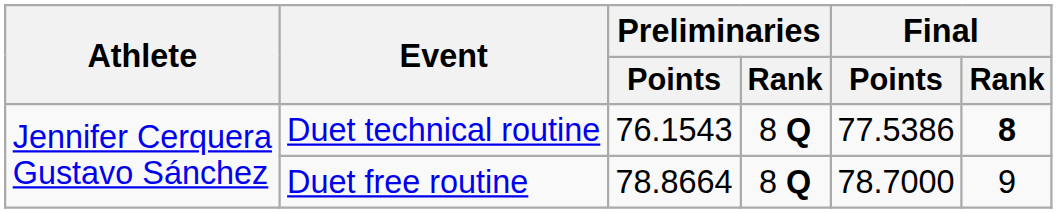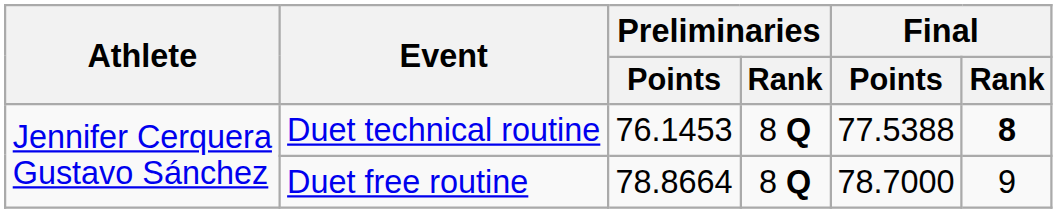Duet technical routine | Preliminaries / Points: 76.1543 -> 76.1453
Duet technical routine | Final / Points: 77.5386 -> 77.5388
